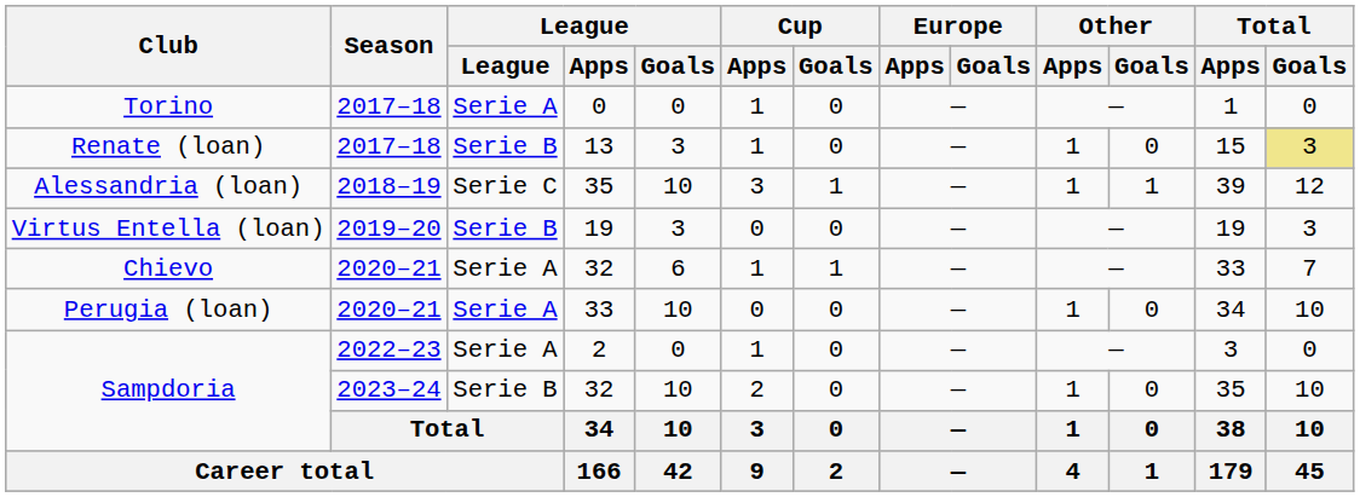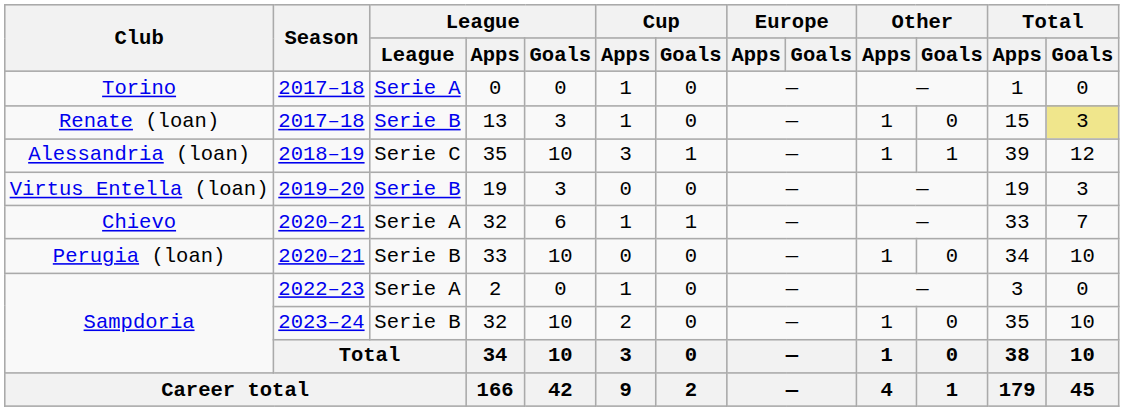Perugia (loan) | League: Serie A -> Serie B
